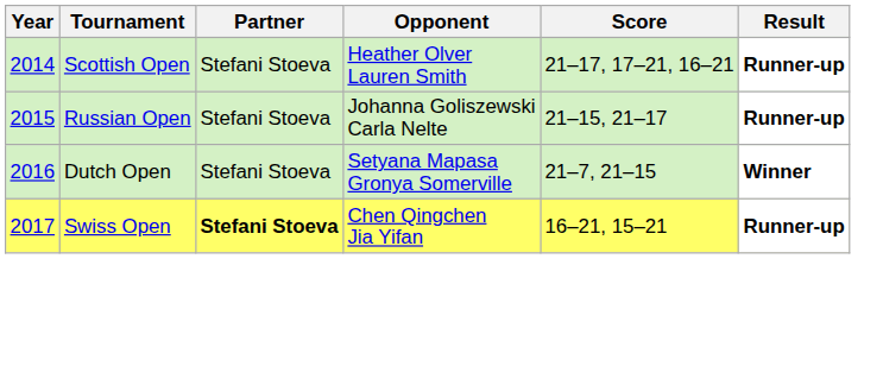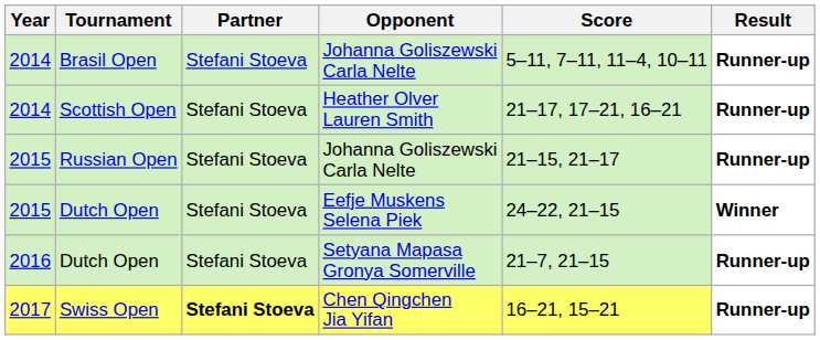+ row: 2014 | Brasil Open | Stefani Stoeva | Johanna Goliszewski Carla Nelte | 5–11, 7–11, 11–4, 10–11 | Runner-up
+ row: 2015 | Dutch Open | Stefani Stoeva | Eefje Muskens Selena Piek | 24–22, 21–15 | Winner
Dutch Open / Setyana Mapasa Gronya Somerville | Result: Winner -> Runner-up
